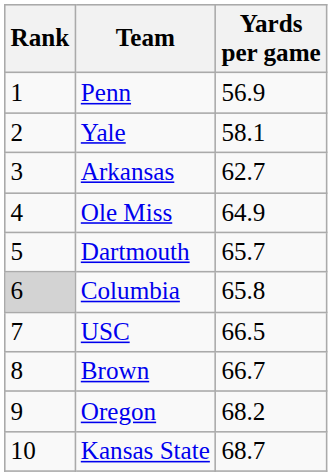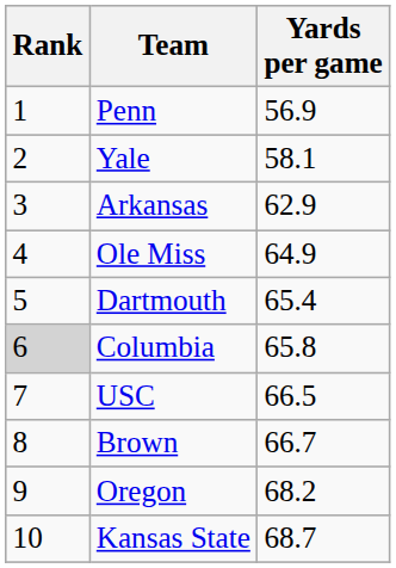Arkansas | Yards per game: 62.7 -> 62.9
Dartmouth | Yards per game: 65.7 -> 65.4
